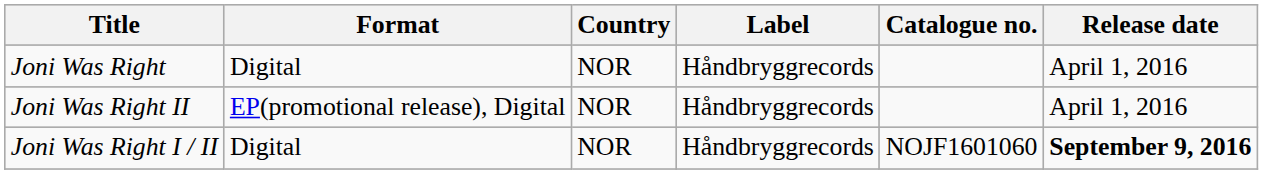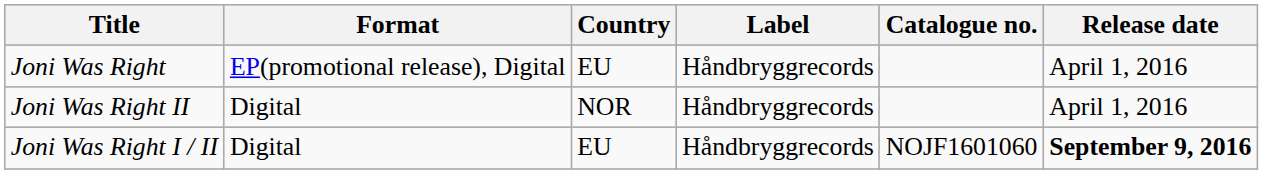Joni Was Right | Format: Digital -> EP(promotional release), Digital
Joni Was Right | Country: NOR -> EU
Joni Was Right II | Format: EP(promotional release), Digital -> Digital
Joni Was Right I / II | Country: NOR -> EU
